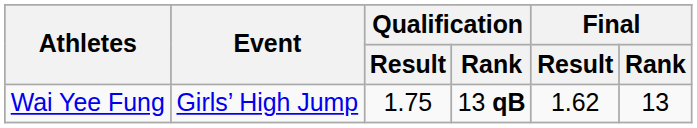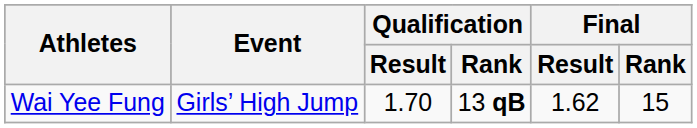Wai Yee Fung | Qualification / Result: 1.75 -> 1.70
Wai Yee Fung | Final / Rank: 13 -> 15
